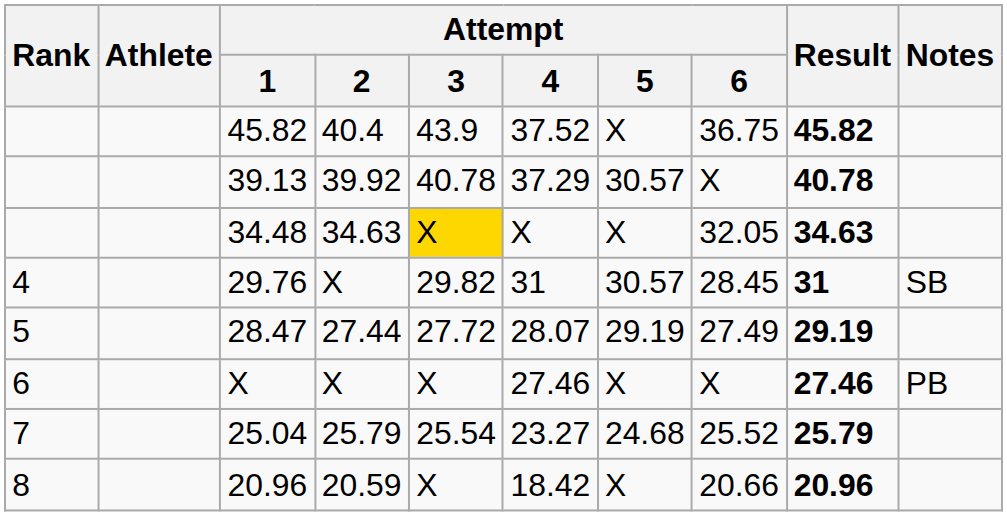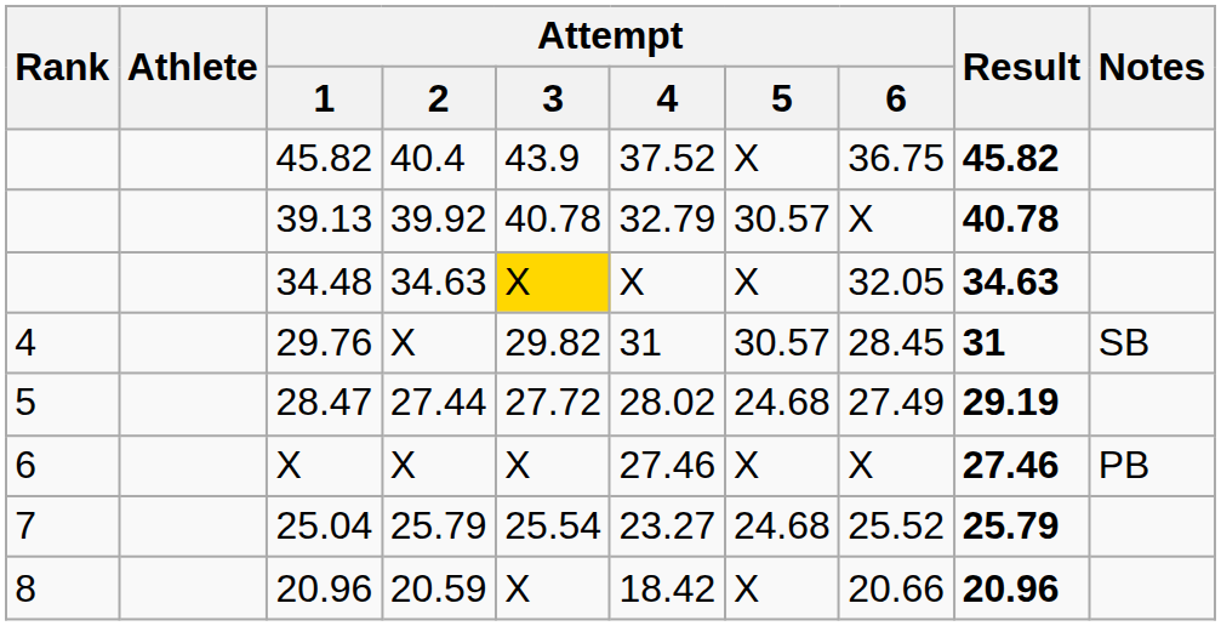39.13 | Attempt / 4: 37.29 -> 32.79
28.47 | Attempt / 4: 28.07 -> 28.02
28.47 | Attempt / 5: 29.19 -> 24.68
